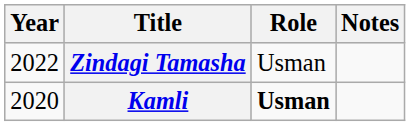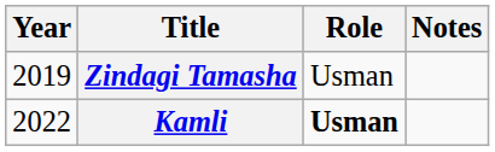Zindagi Tamasha | Year: 2022 -> 2019
Kamli | Year: 2020 -> 2022
